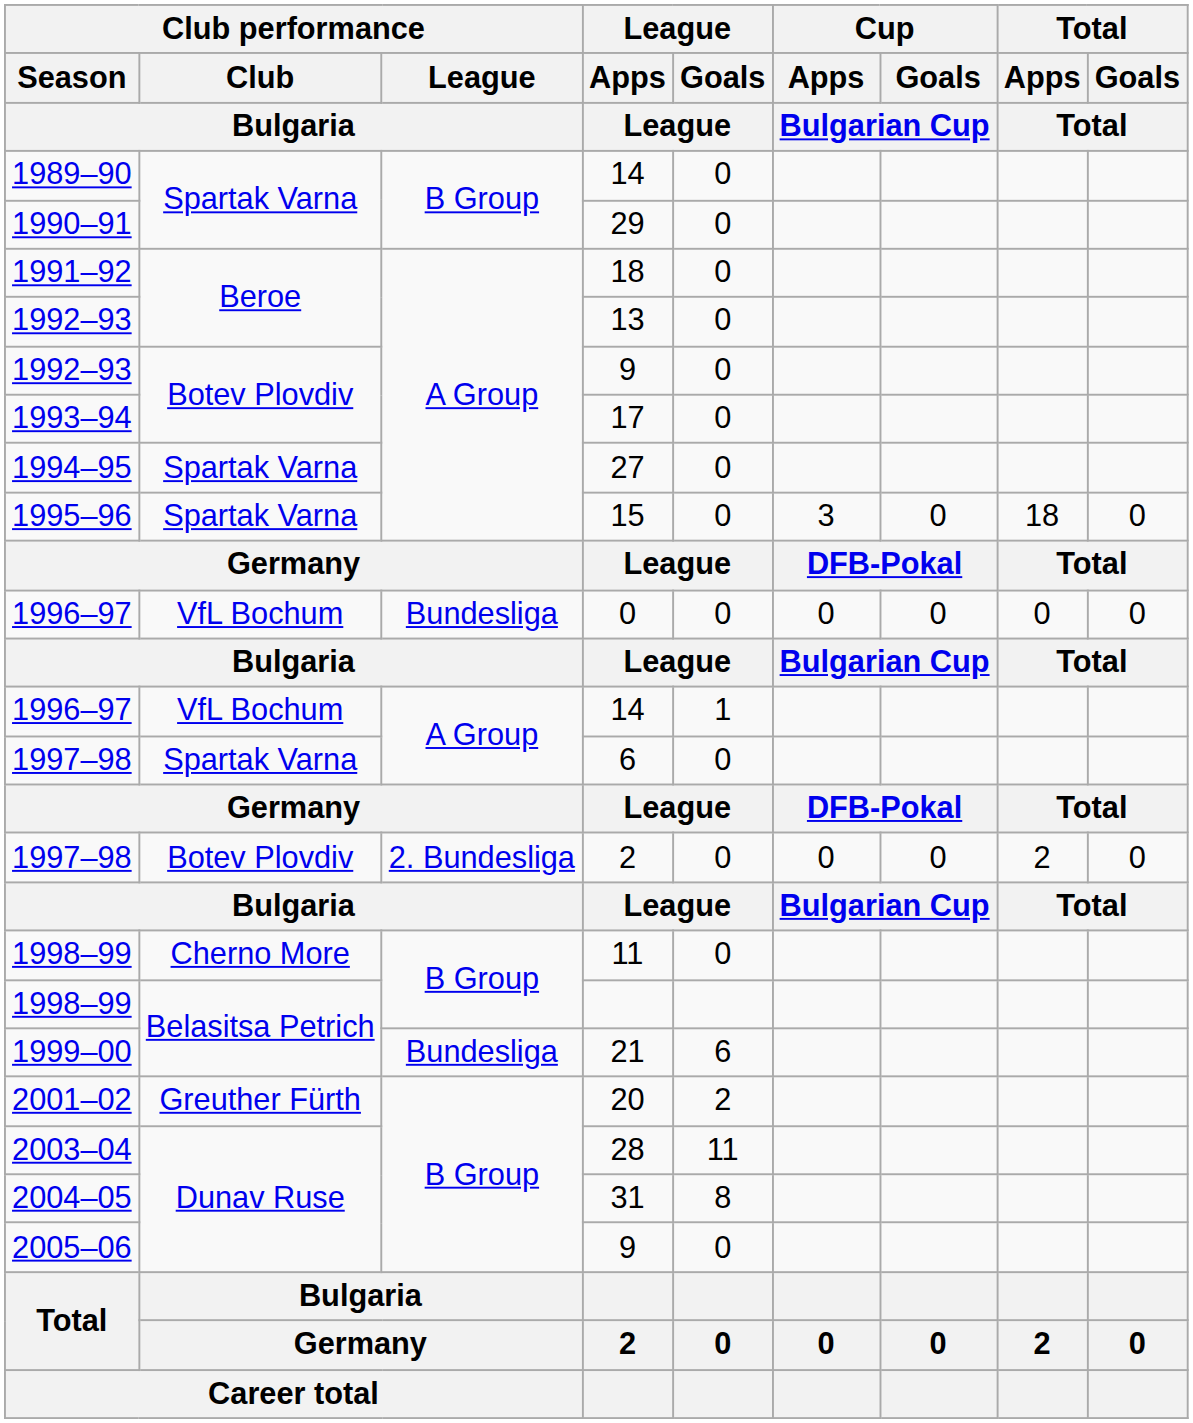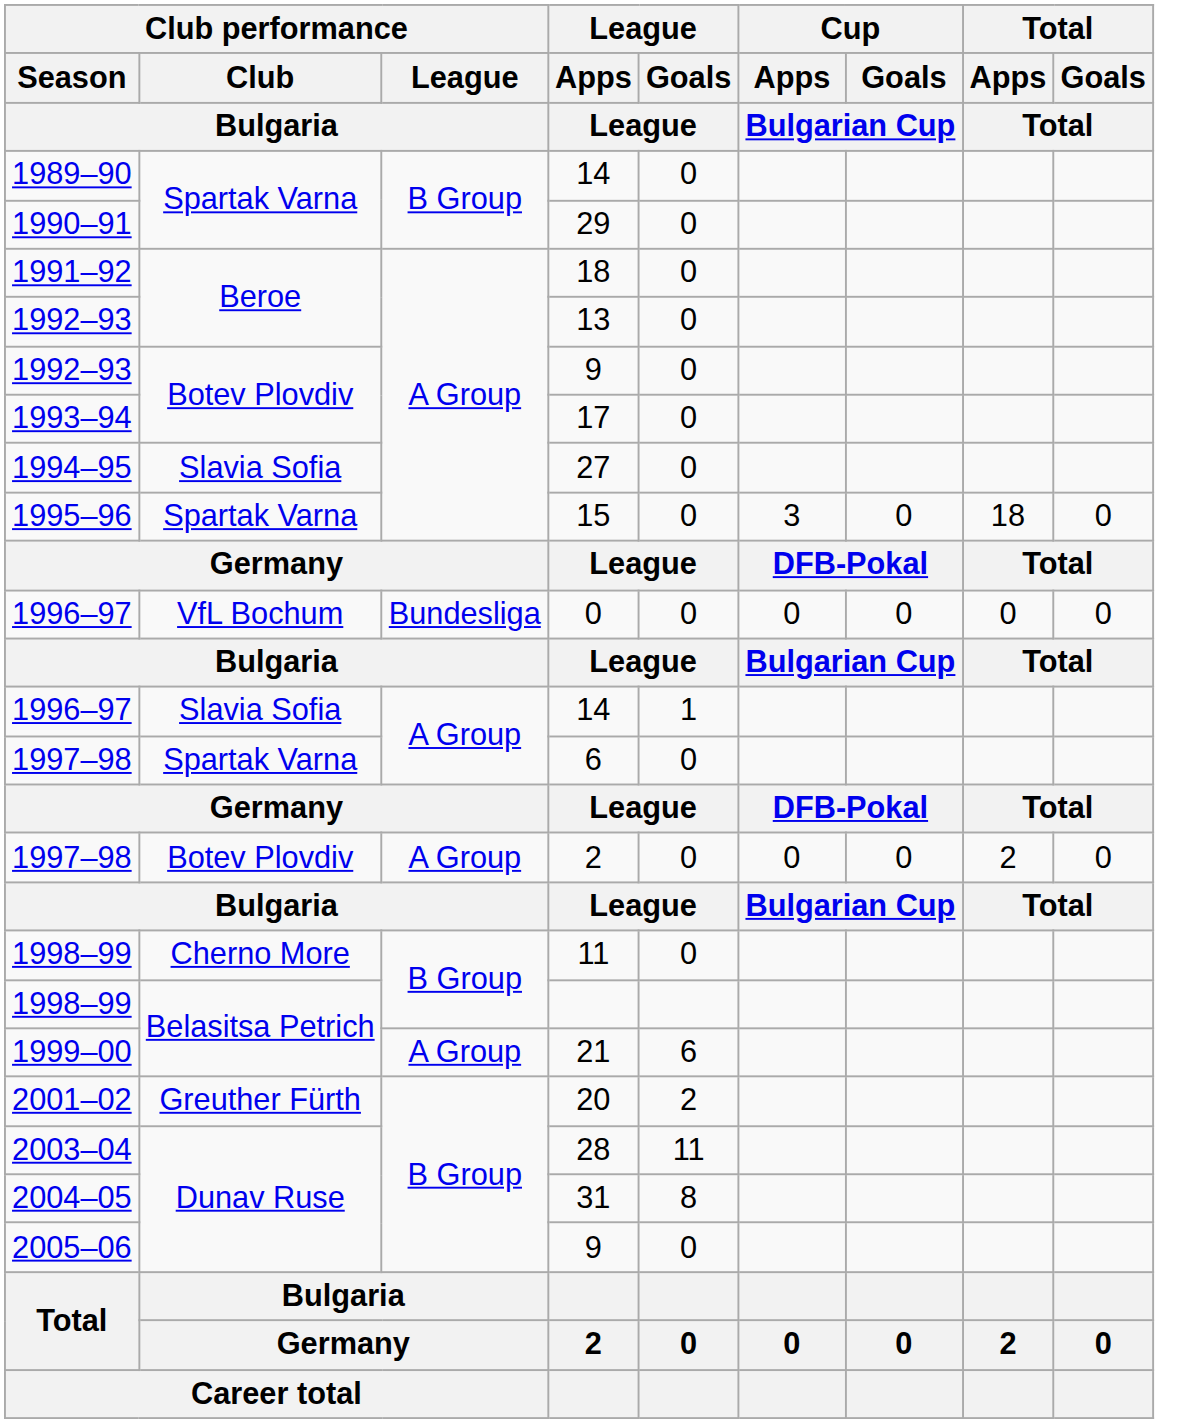27 | Club performance / Club / Bulgaria: Spartak Varna -> Slavia Sofia
1996–97 / 14 | Club performance / Club / Bulgaria: VfL Bochum -> Slavia Sofia
1997–98 / 2 | Club performance / League / Bulgaria: 2. Bundesliga -> A Group
21 | Club performance / League / Bulgaria: Bundesliga -> A Group
